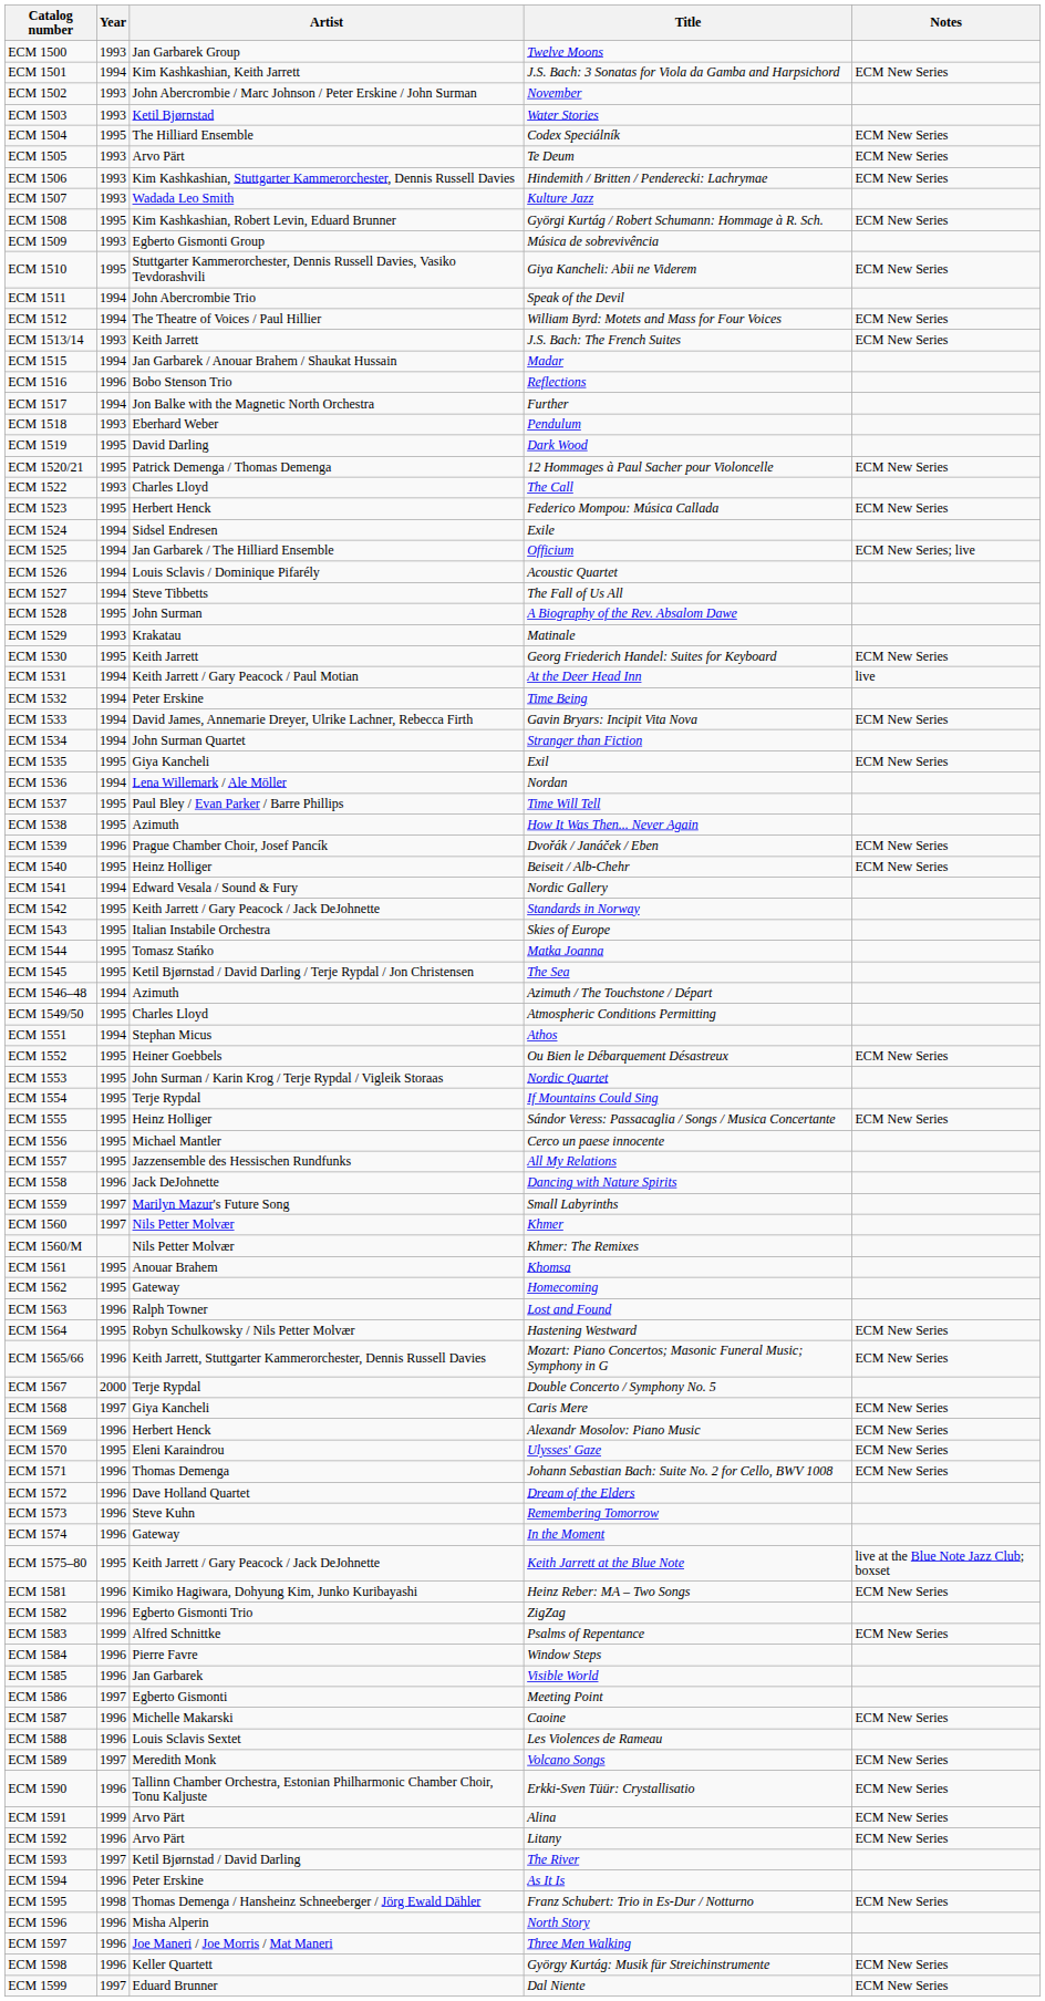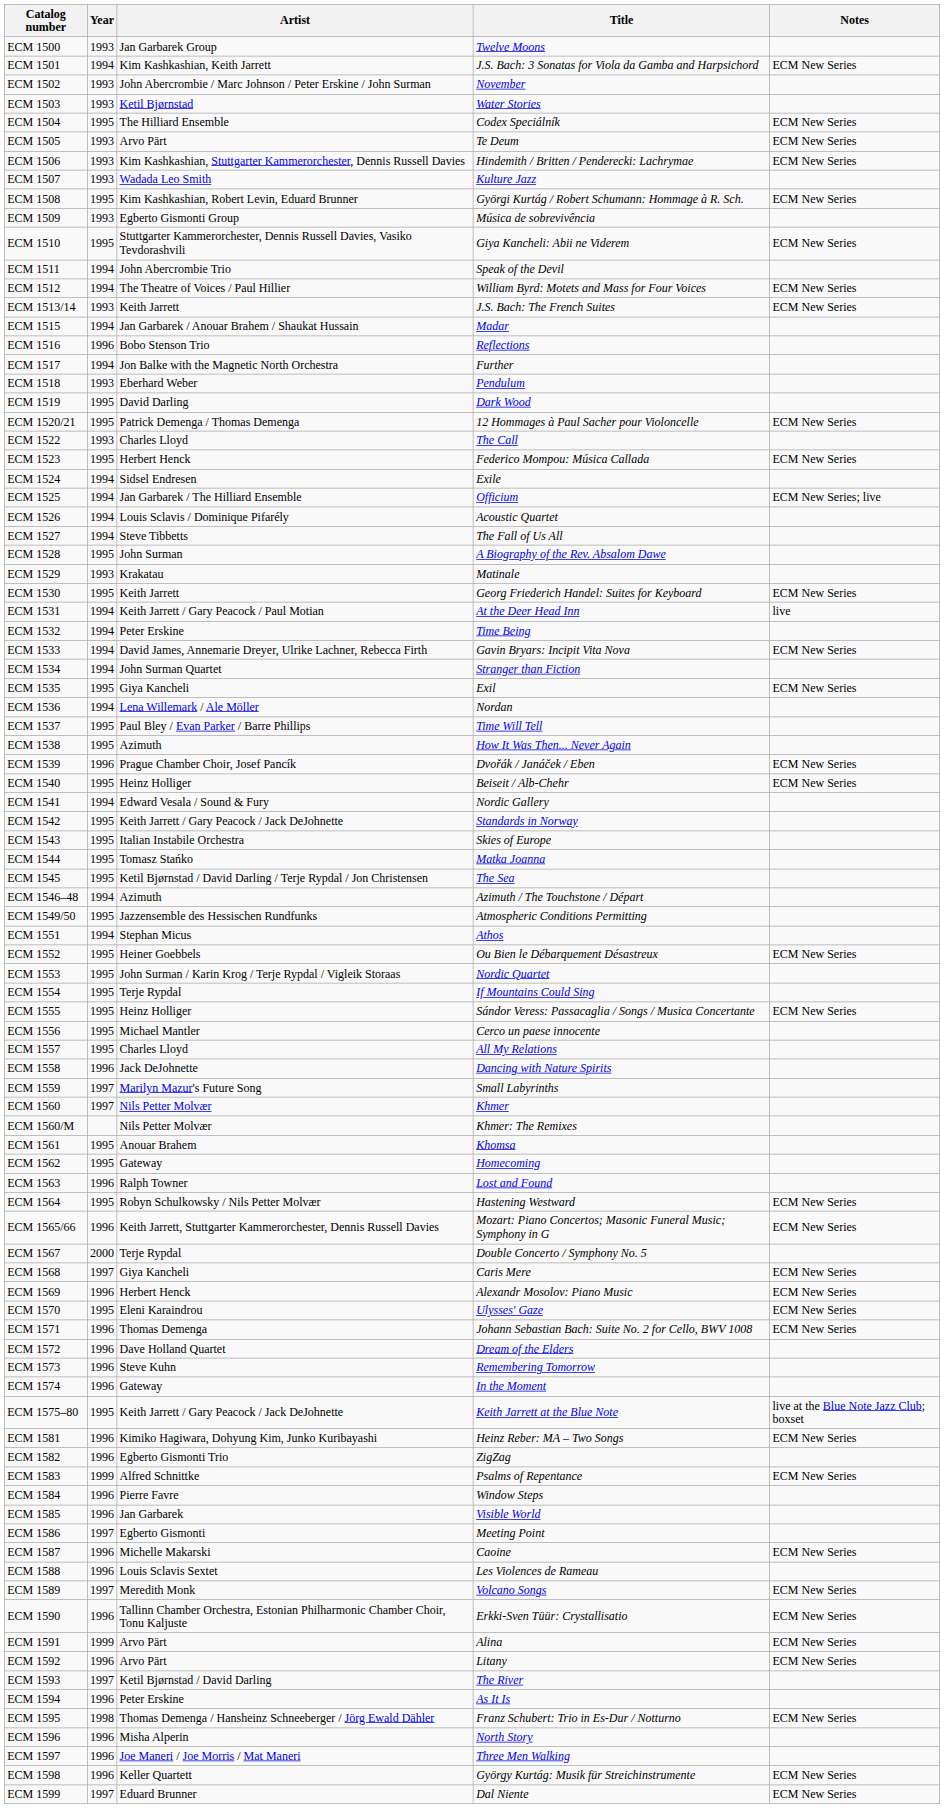ECM 1549/50 | Artist: Charles Lloyd -> Jazzensemble des Hessischen Rundfunks
ECM 1557 | Artist: Jazzensemble des Hessischen Rundfunks -> Charles Lloyd
